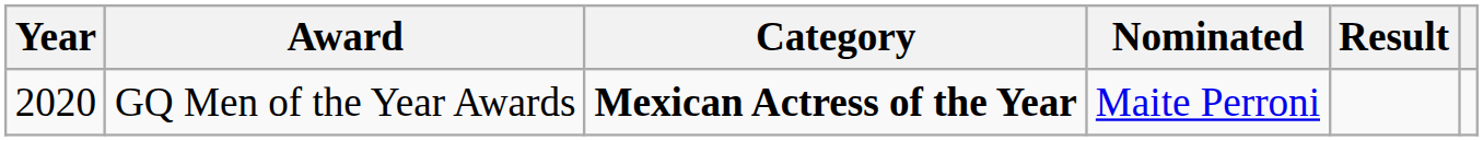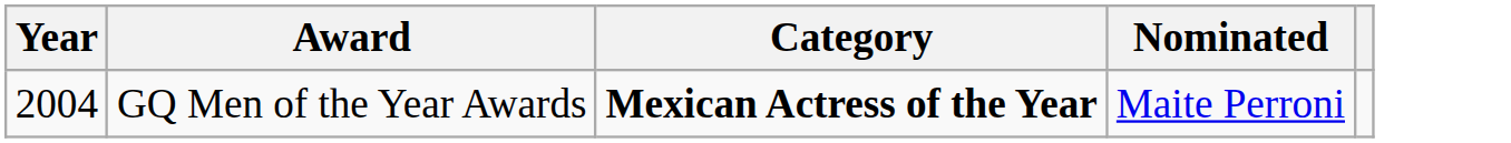- column: Result
GQ Men of the Year Awards | Year: 2020 -> 2004
